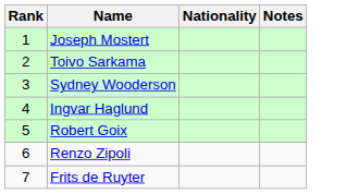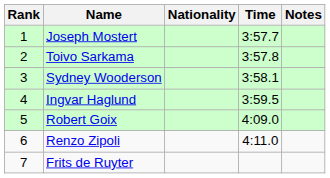+ column: Time | 3:57.7 | 3:57.8 | 3:58.1 | 3:59.5 | 4:09.0 | 4:11.0
